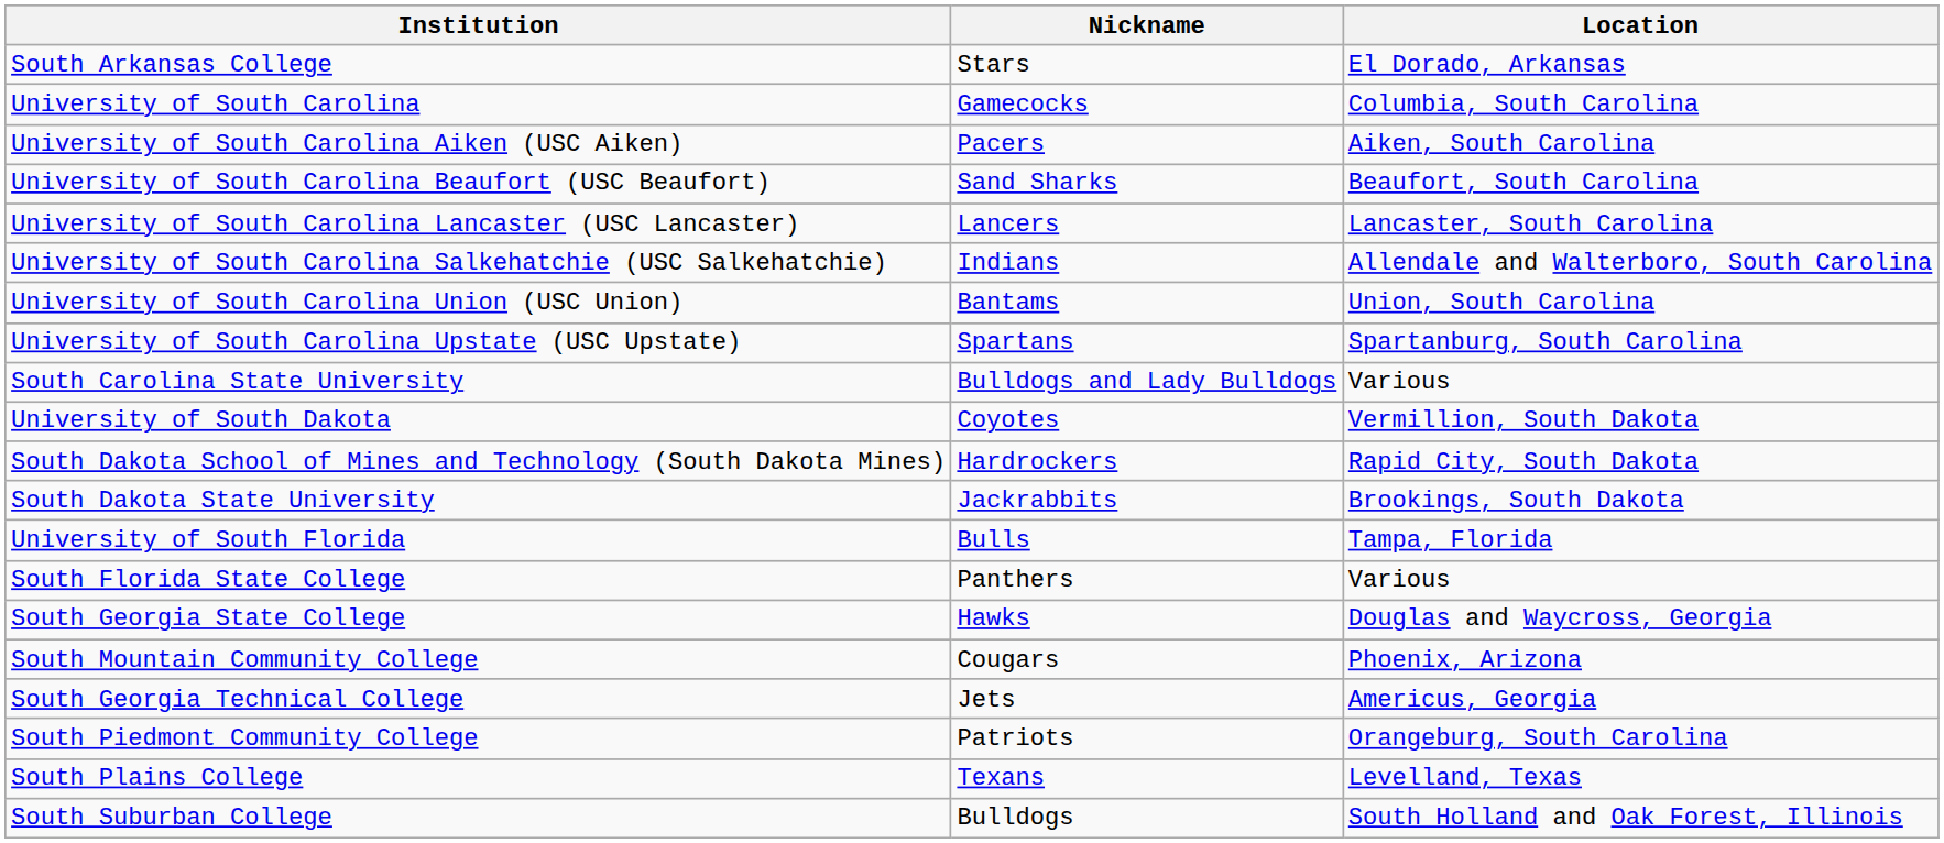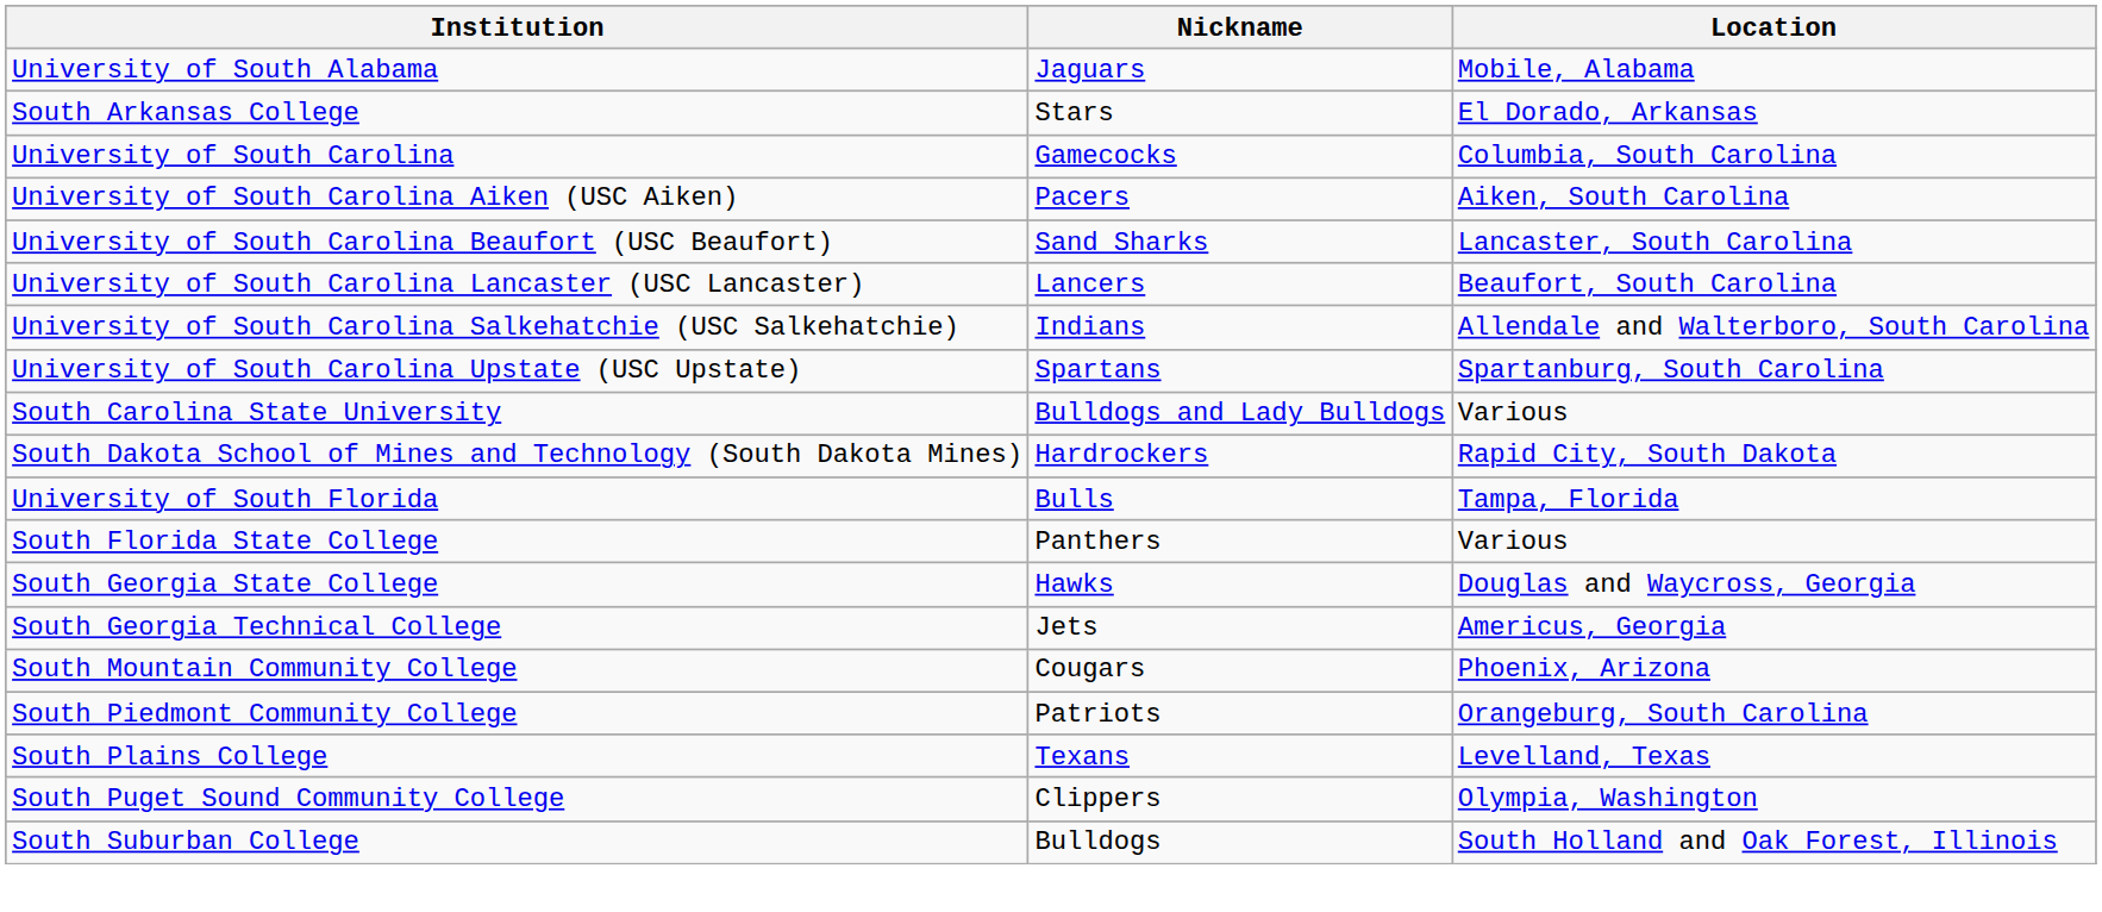+ row: University of South Alabama | Jaguars | Mobile, Alabama
University of South Carolina Beaufort (USC Beaufort) | Location: Beaufort, South Carolina -> Lancaster, South Carolina
University of South Carolina Lancaster (USC Lancaster) | Location: Lancaster, South Carolina -> Beaufort, South Carolina
- row: University of South Carolina Union (USC Union) | Bantams | Union, South Carolina
- row: University of South Dakota | Coyotes | Vermillion, South Dakota
- row: South Dakota State University | Jackrabbits | Brookings, South Dakota
rows swapped: South Georgia Technical College <-> South Mountain Community College
+ row: South Puget Sound Community College | Clippers | Olympia, Washington
